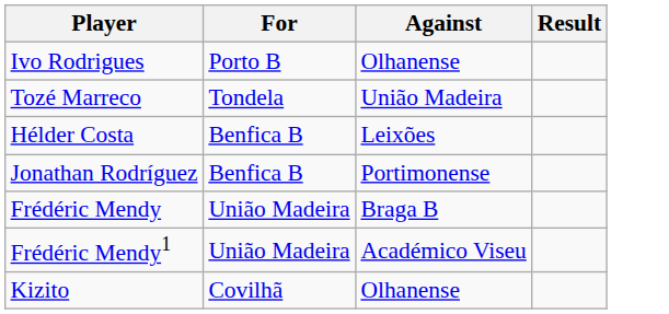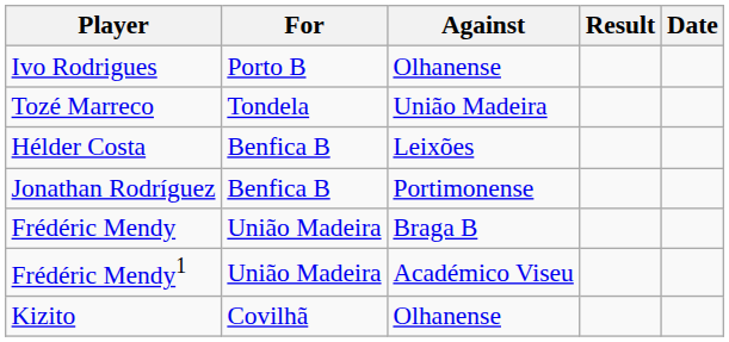+ column: Date
